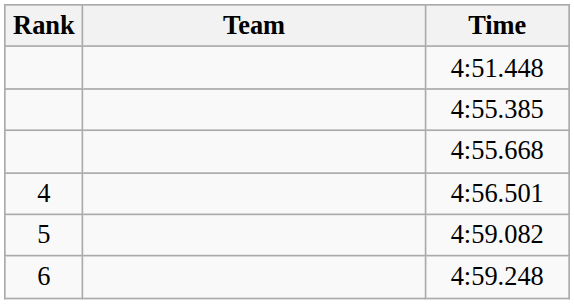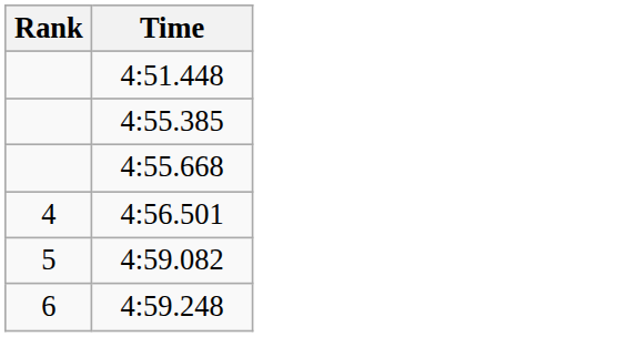- column: Team
